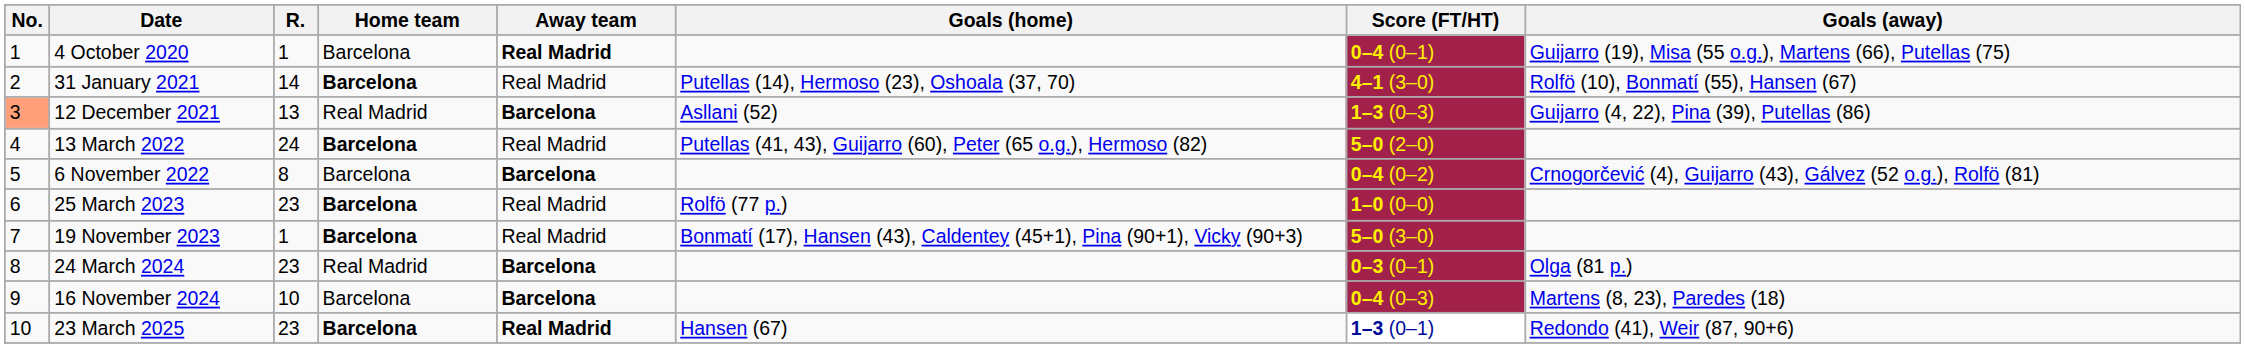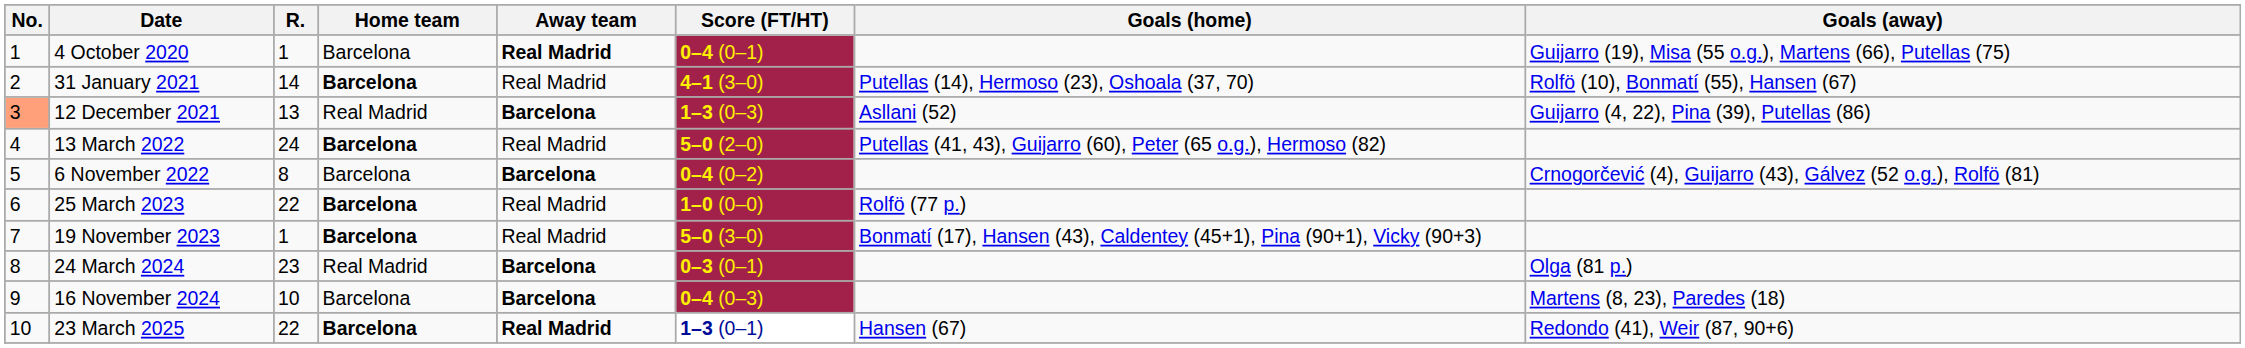columns swapped: Score (FT/HT) <-> Goals (home)
25 March 2023 | R.: 23 -> 22
23 March 2025 | R.: 23 -> 22
